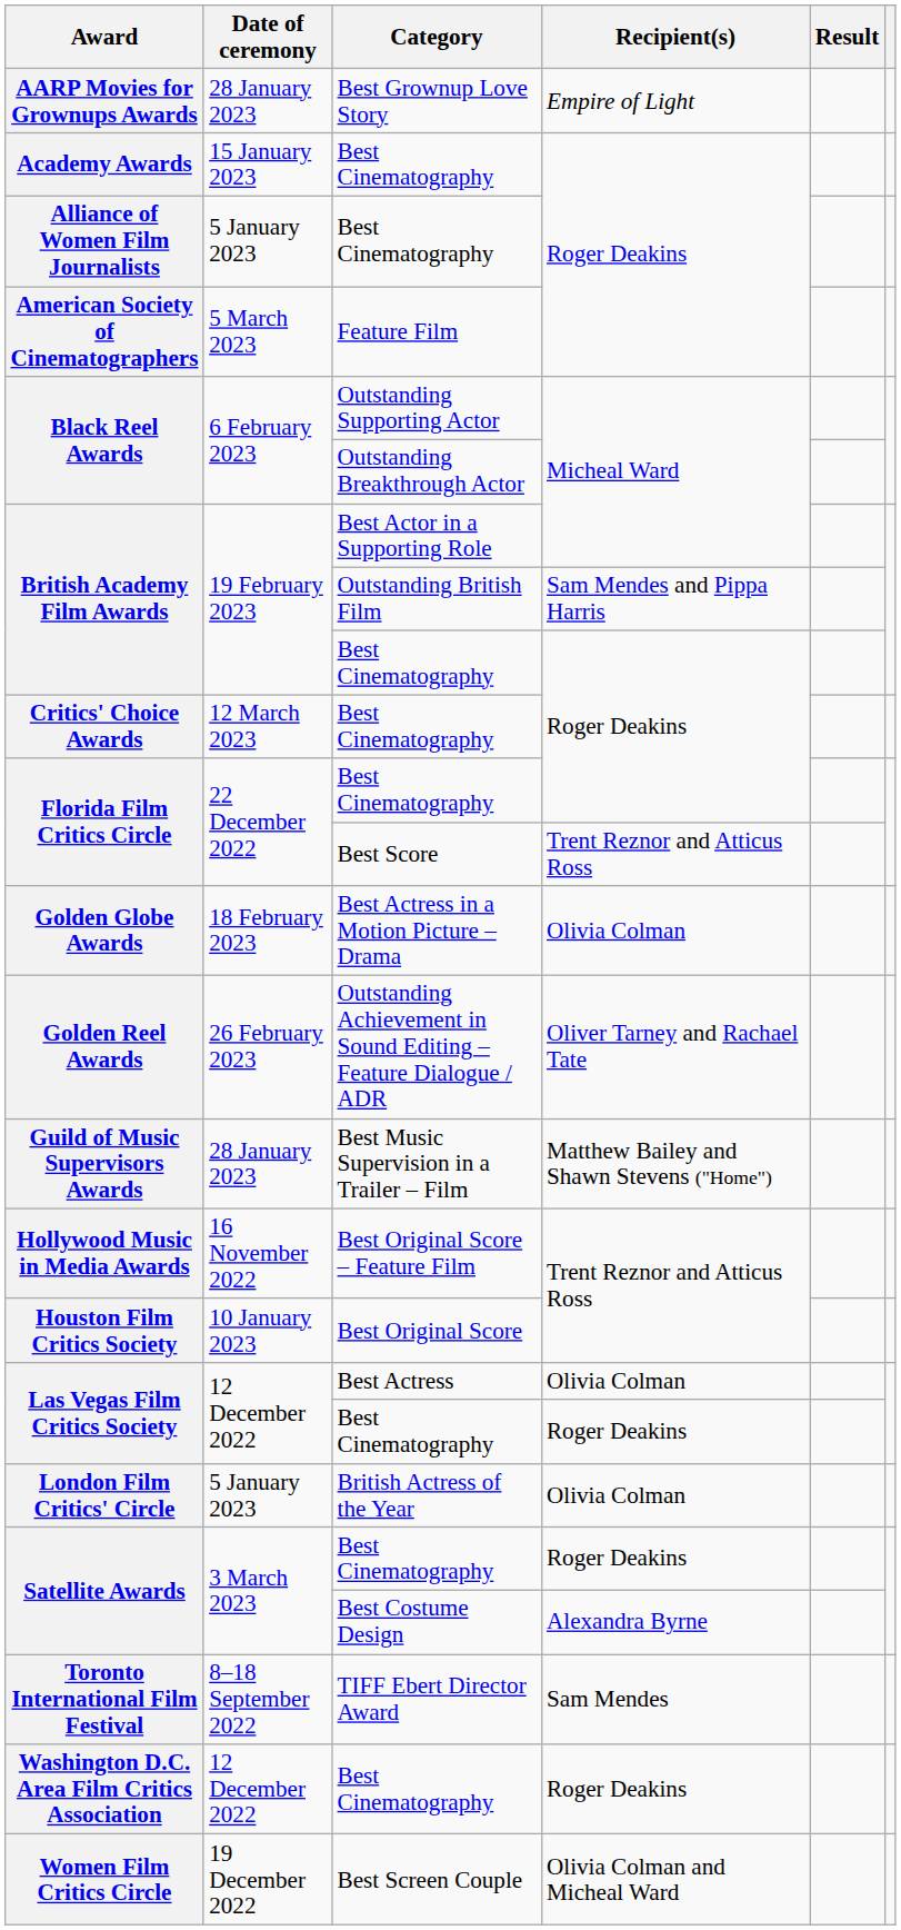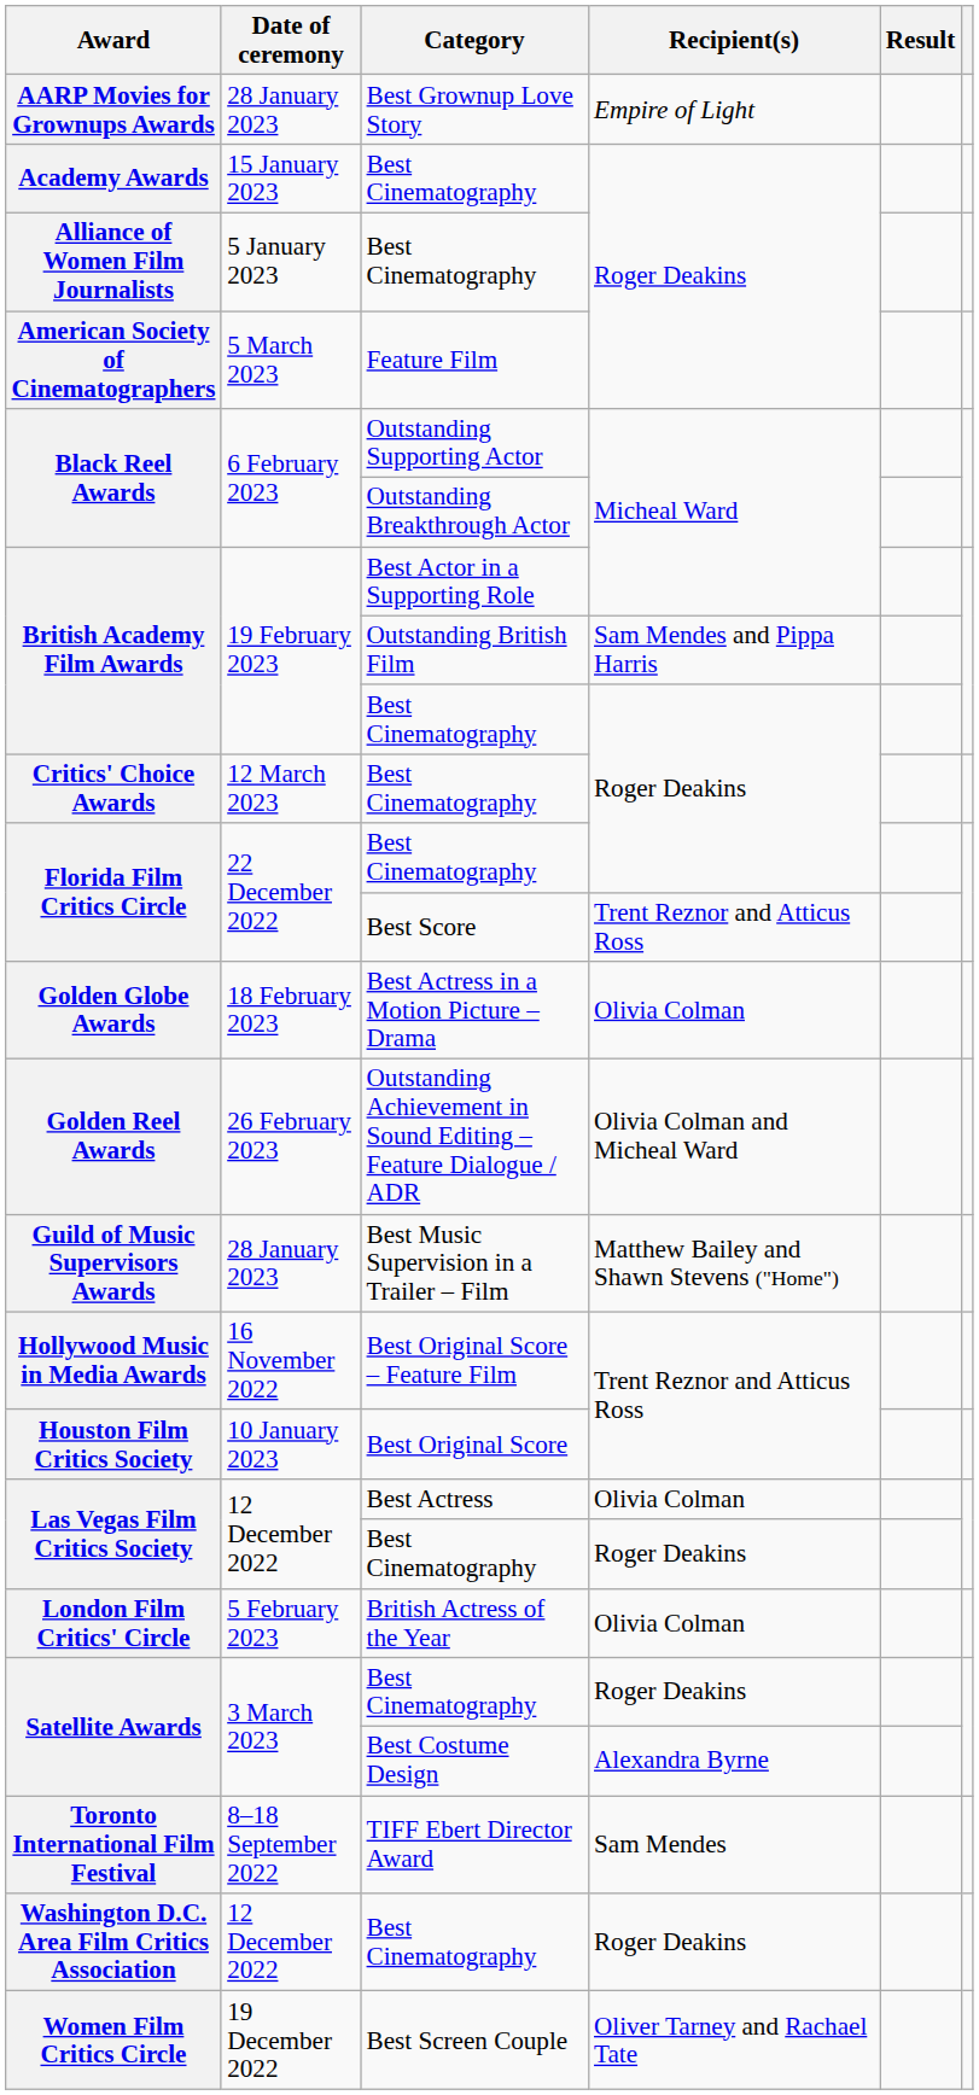Golden Reel Awards | Recipient(s): Oliver Tarney and Rachael Tate -> Olivia Colman and Micheal Ward
London Film Critics' Circle | Date of ceremony: 5 January 2023 -> 5 February 2023
Women Film Critics Circle | Recipient(s): Olivia Colman and Micheal Ward -> Oliver Tarney and Rachael Tate
